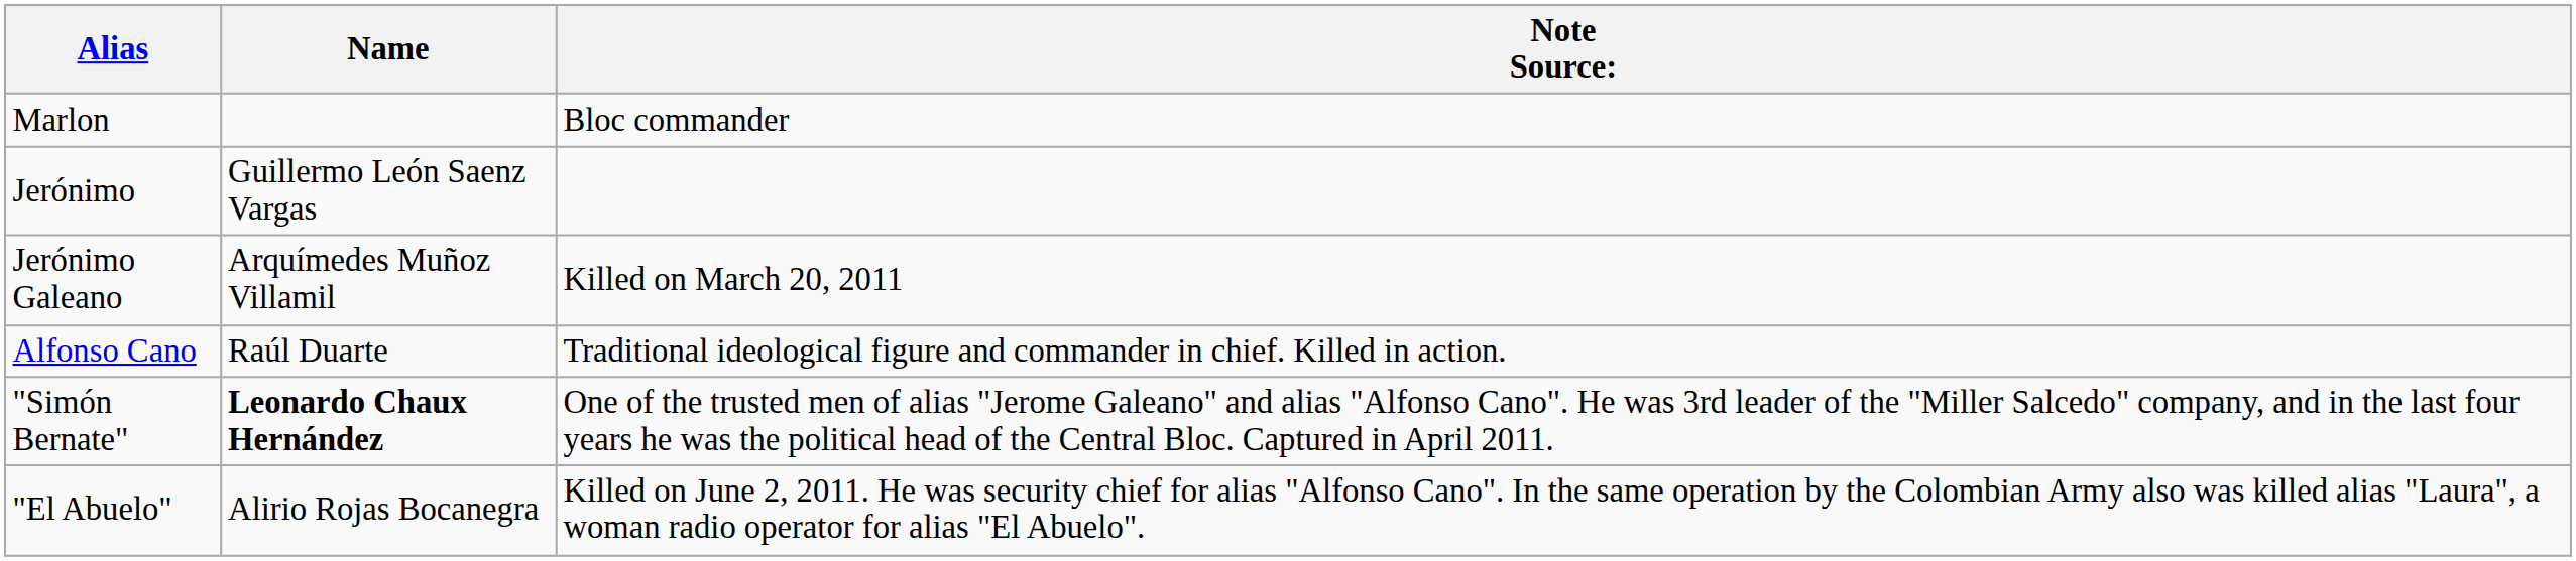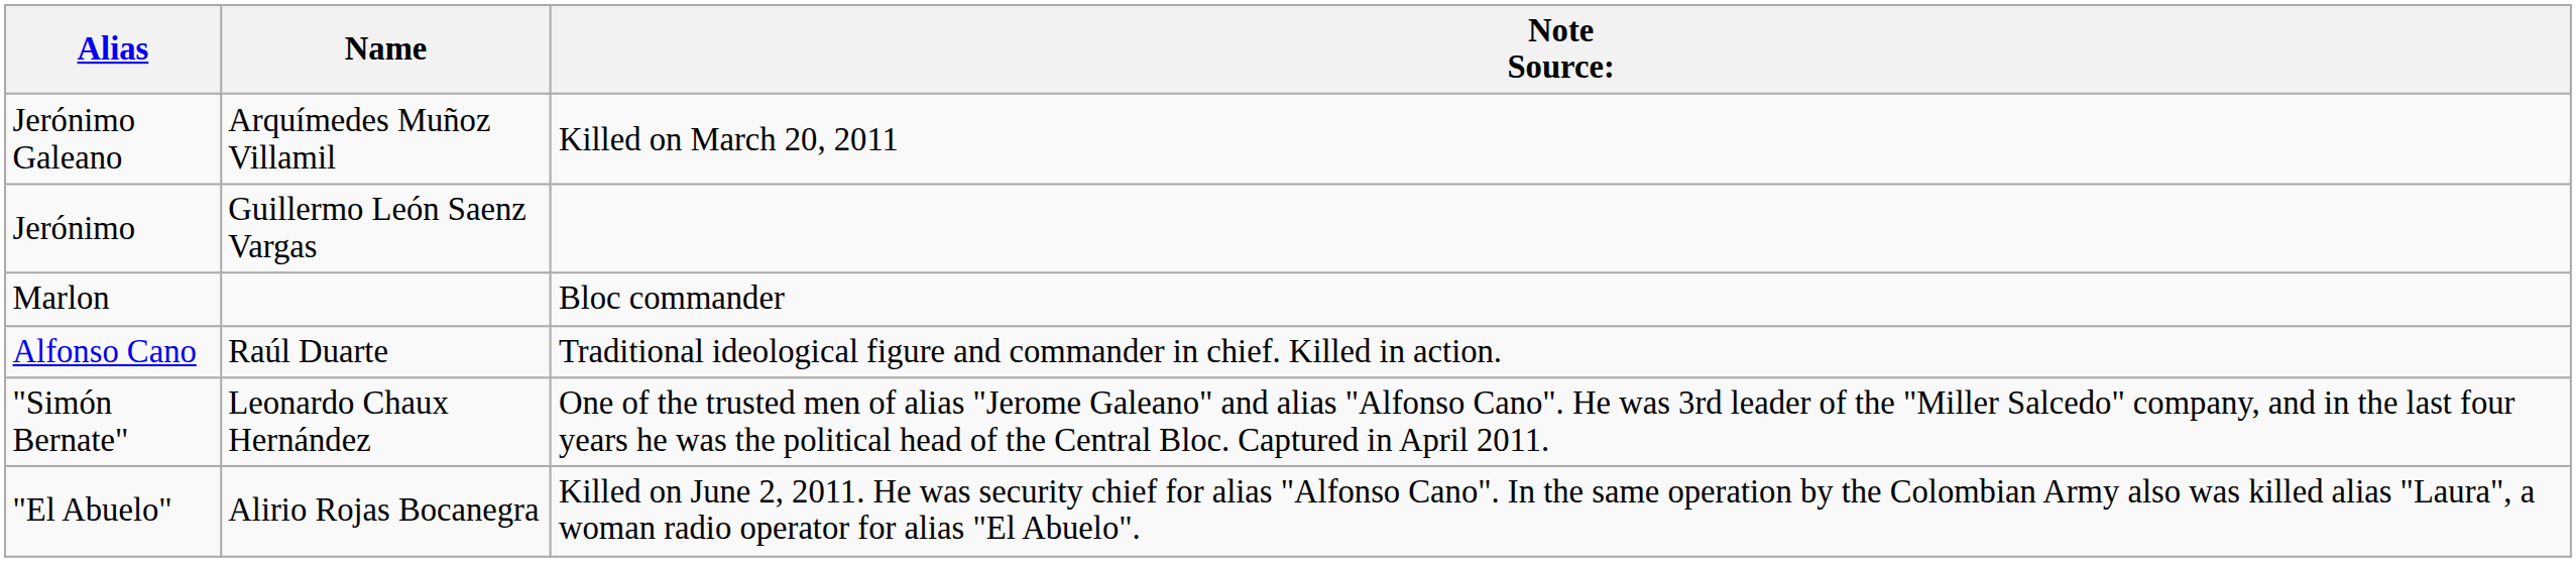rows swapped: Marlon <-> Jerónimo Galeano
"Simón Bernate" | Name: bold -> normal
